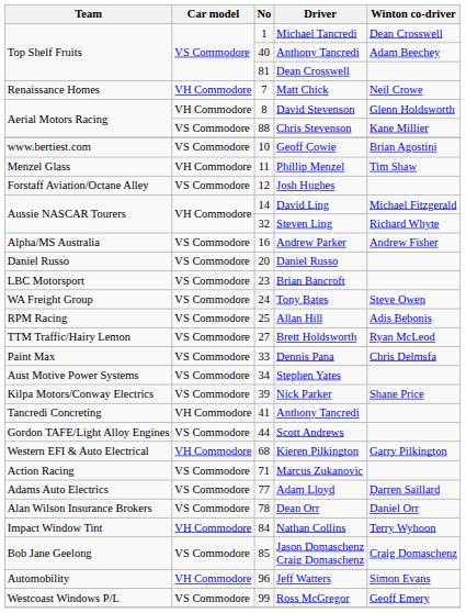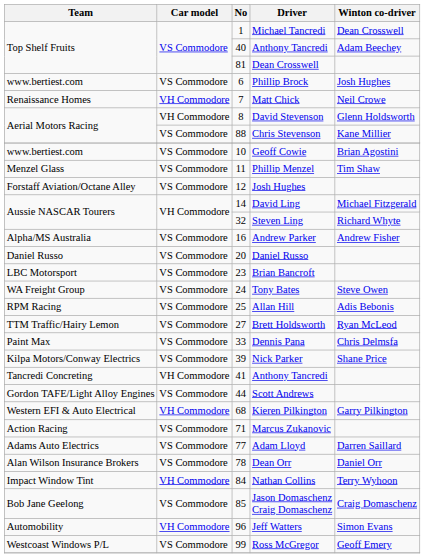+ row: www.bertiest.com | VS Commodore | 6 | Phillip Brock | Josh Hughes
Phillip Menzel | Car model: VH Commodore -> VS Commodore
- row: Aust Motive Power Systems | VS Commodore | 34 | Stephen Yates
